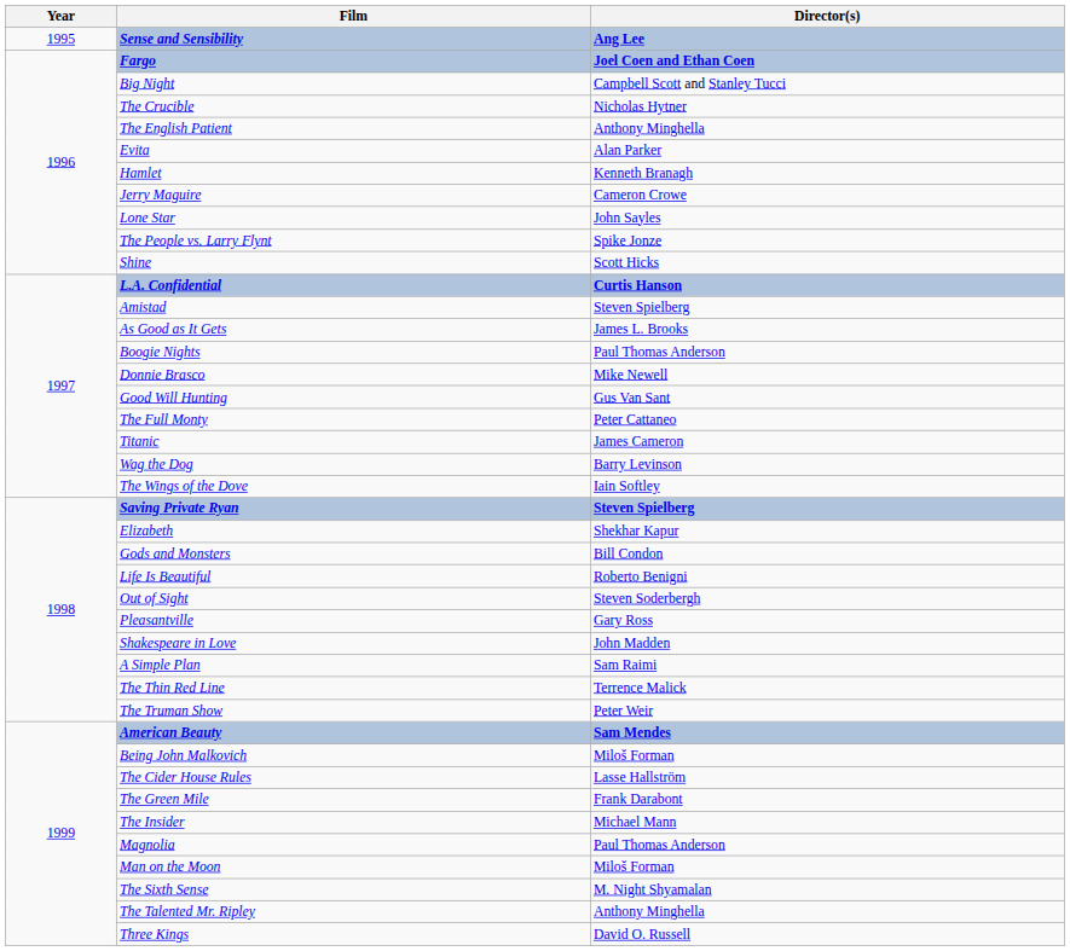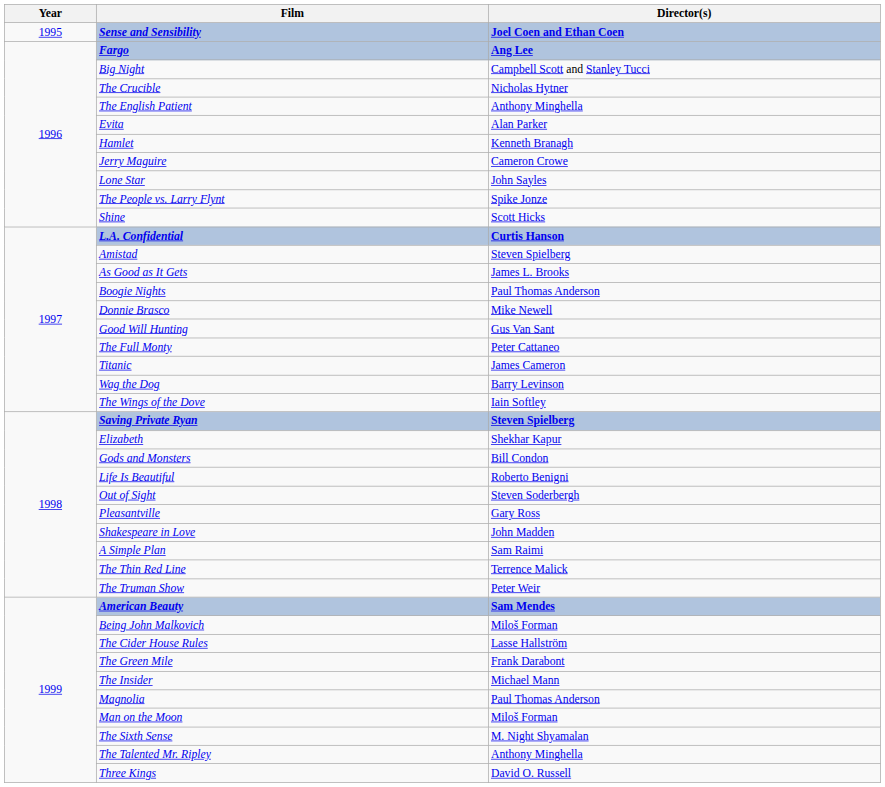Sense and Sensibility | Director(s): Ang Lee -> Joel Coen and Ethan Coen
Fargo | Director(s): Joel Coen and Ethan Coen -> Ang Lee
